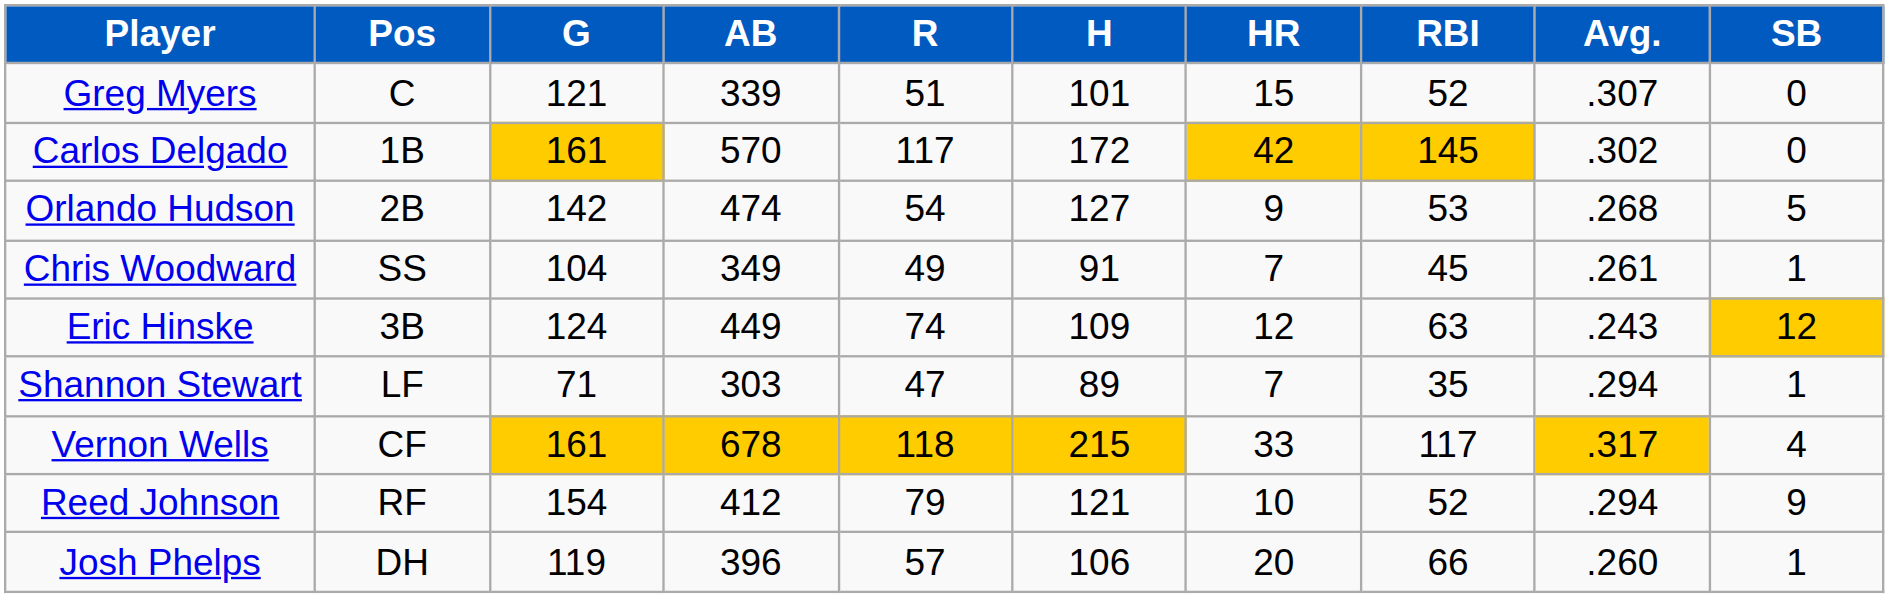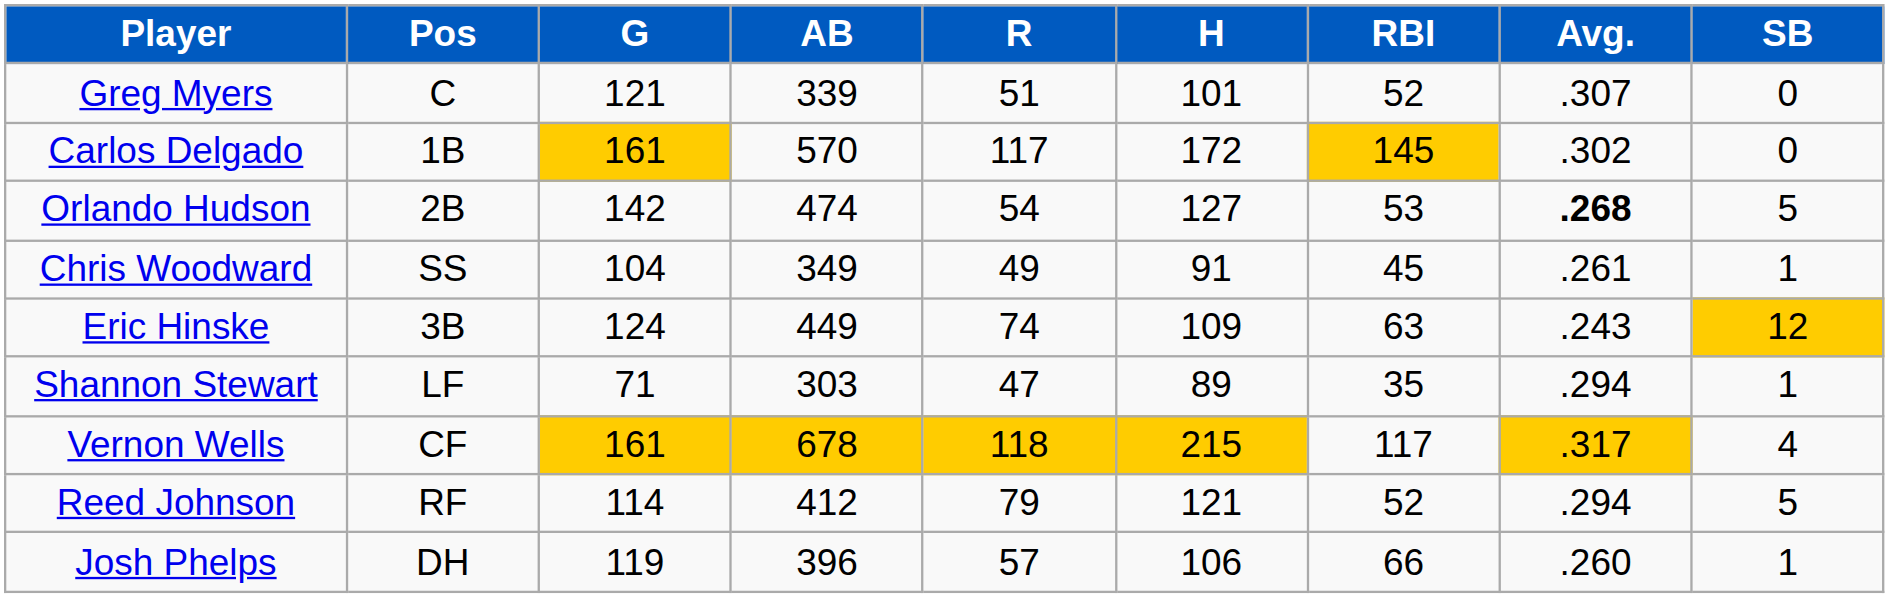- column: HR | 15 | 42 | 9 | 7 | 12 | 7 | 33 | 10 | 20
Orlando Hudson | Avg.: normal -> bold
Reed Johnson | G: 154 -> 114
Reed Johnson | SB: 9 -> 5
